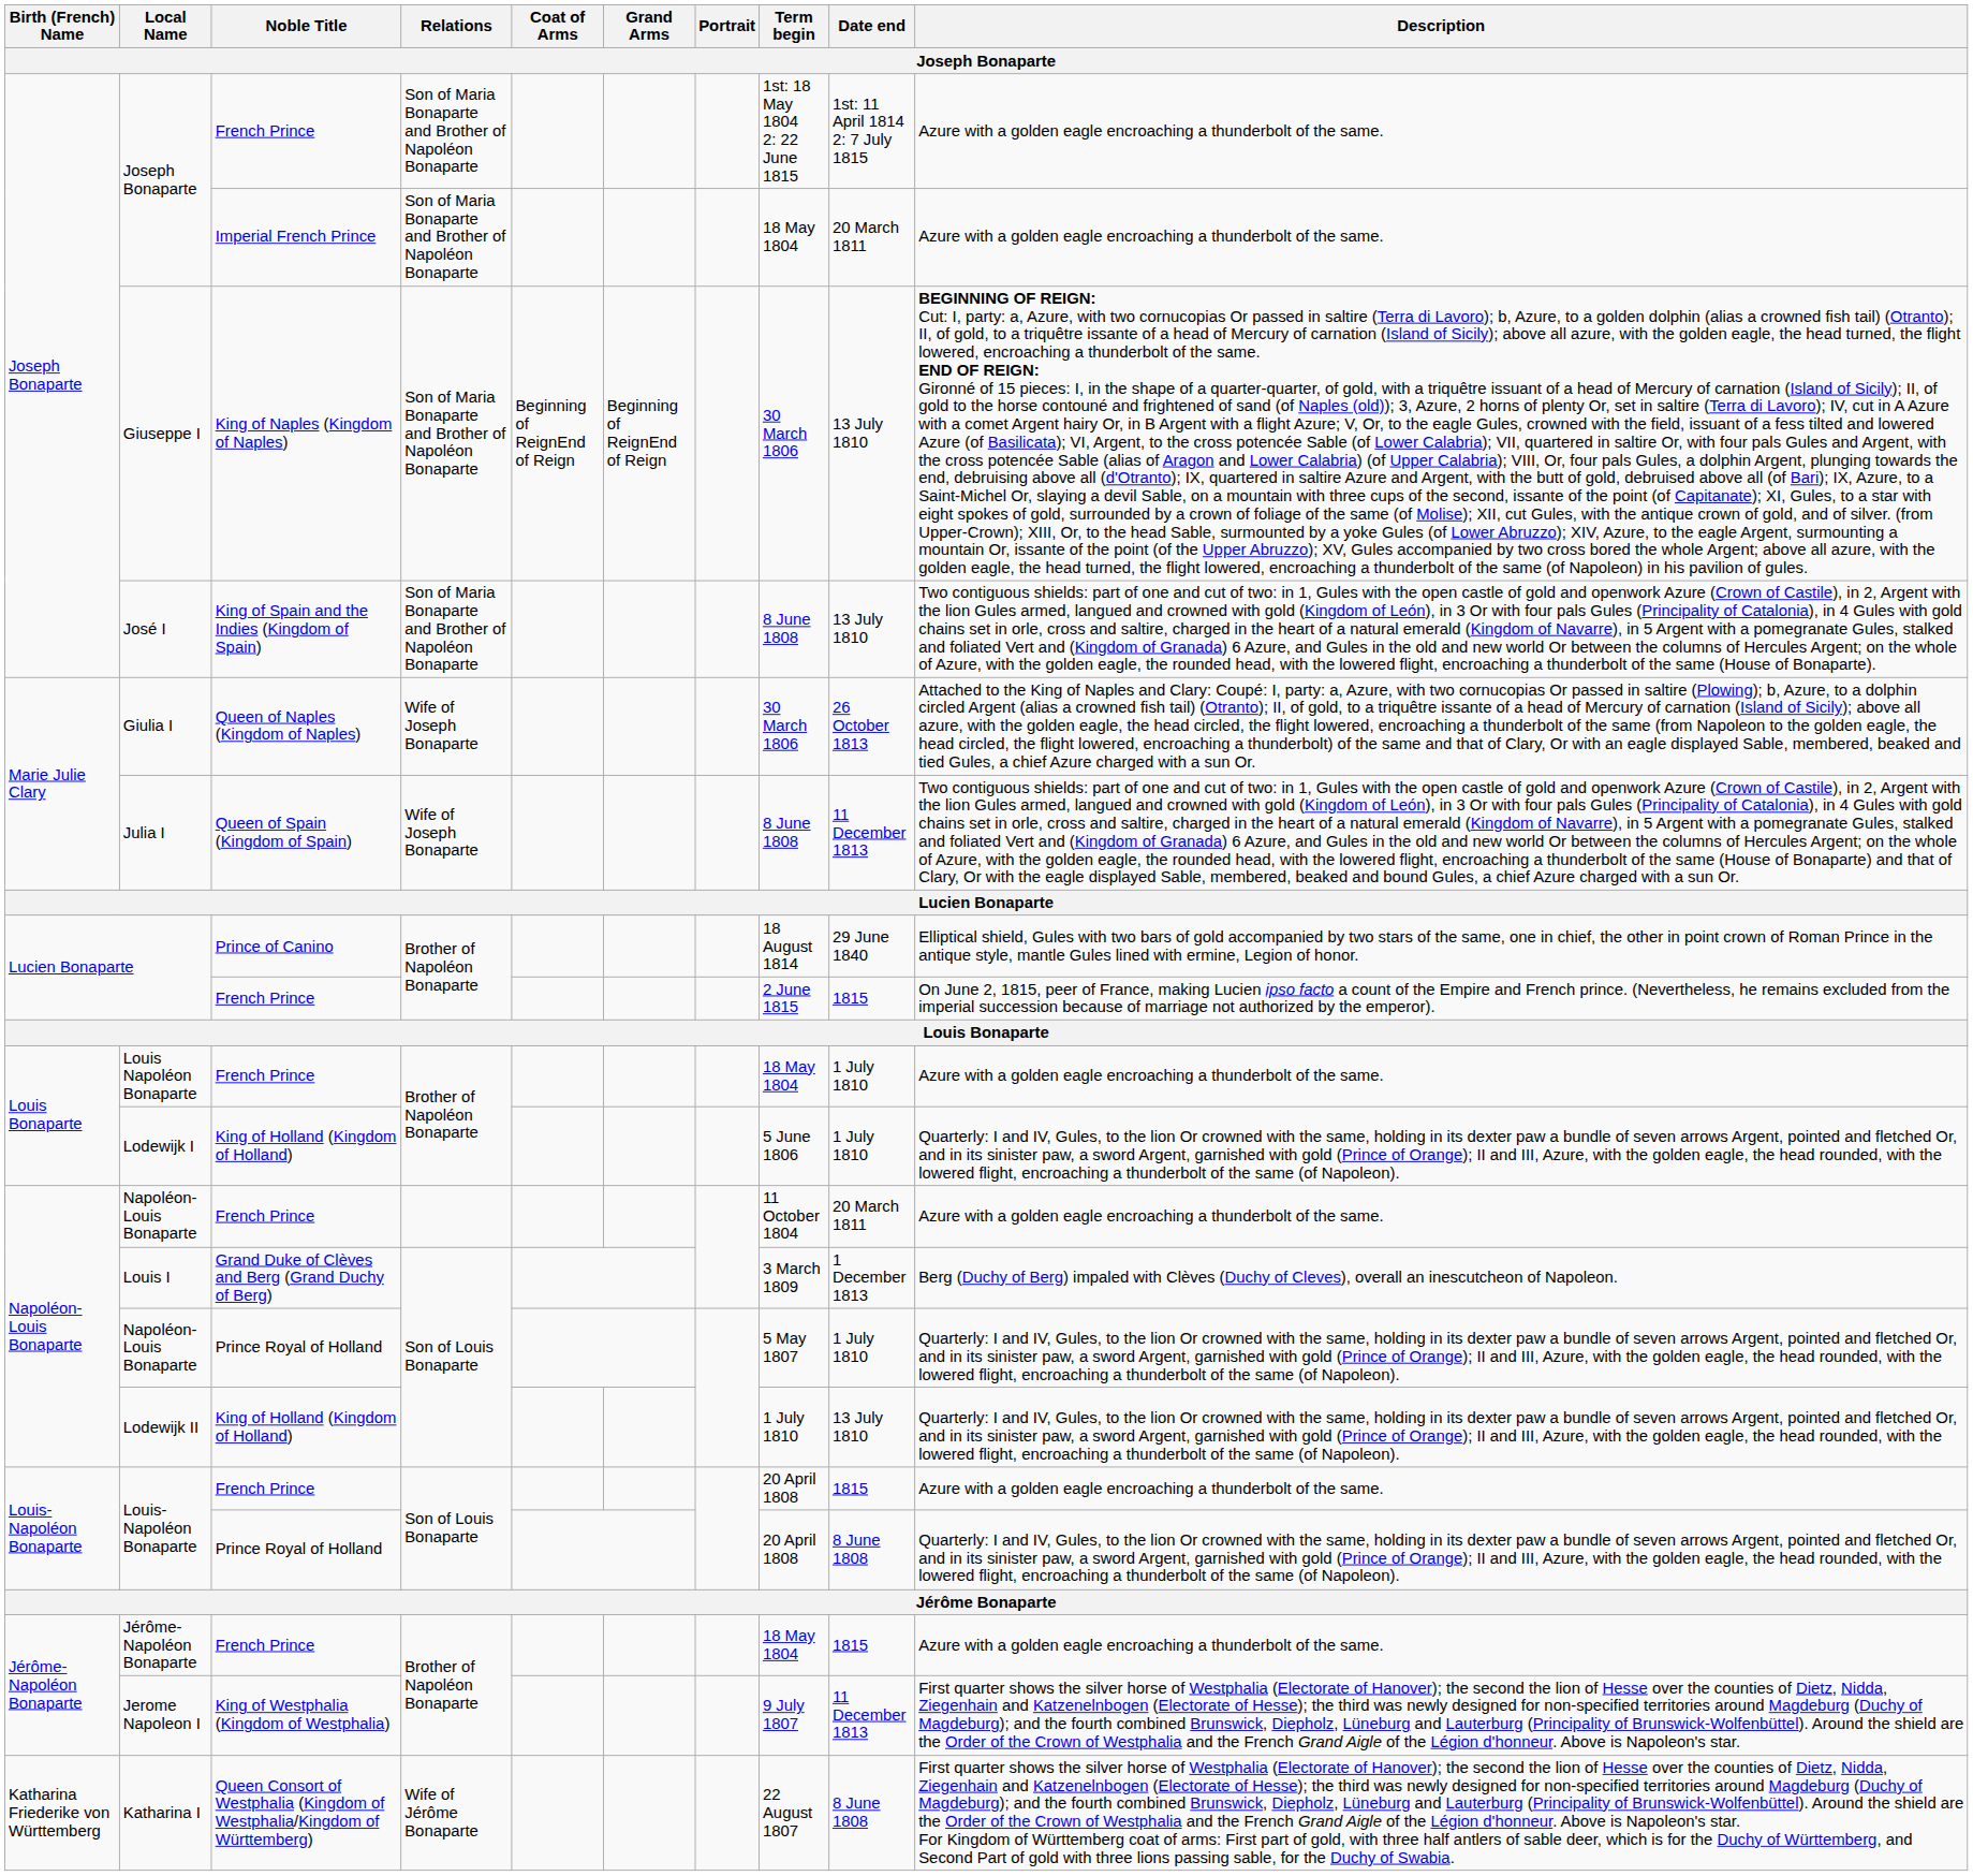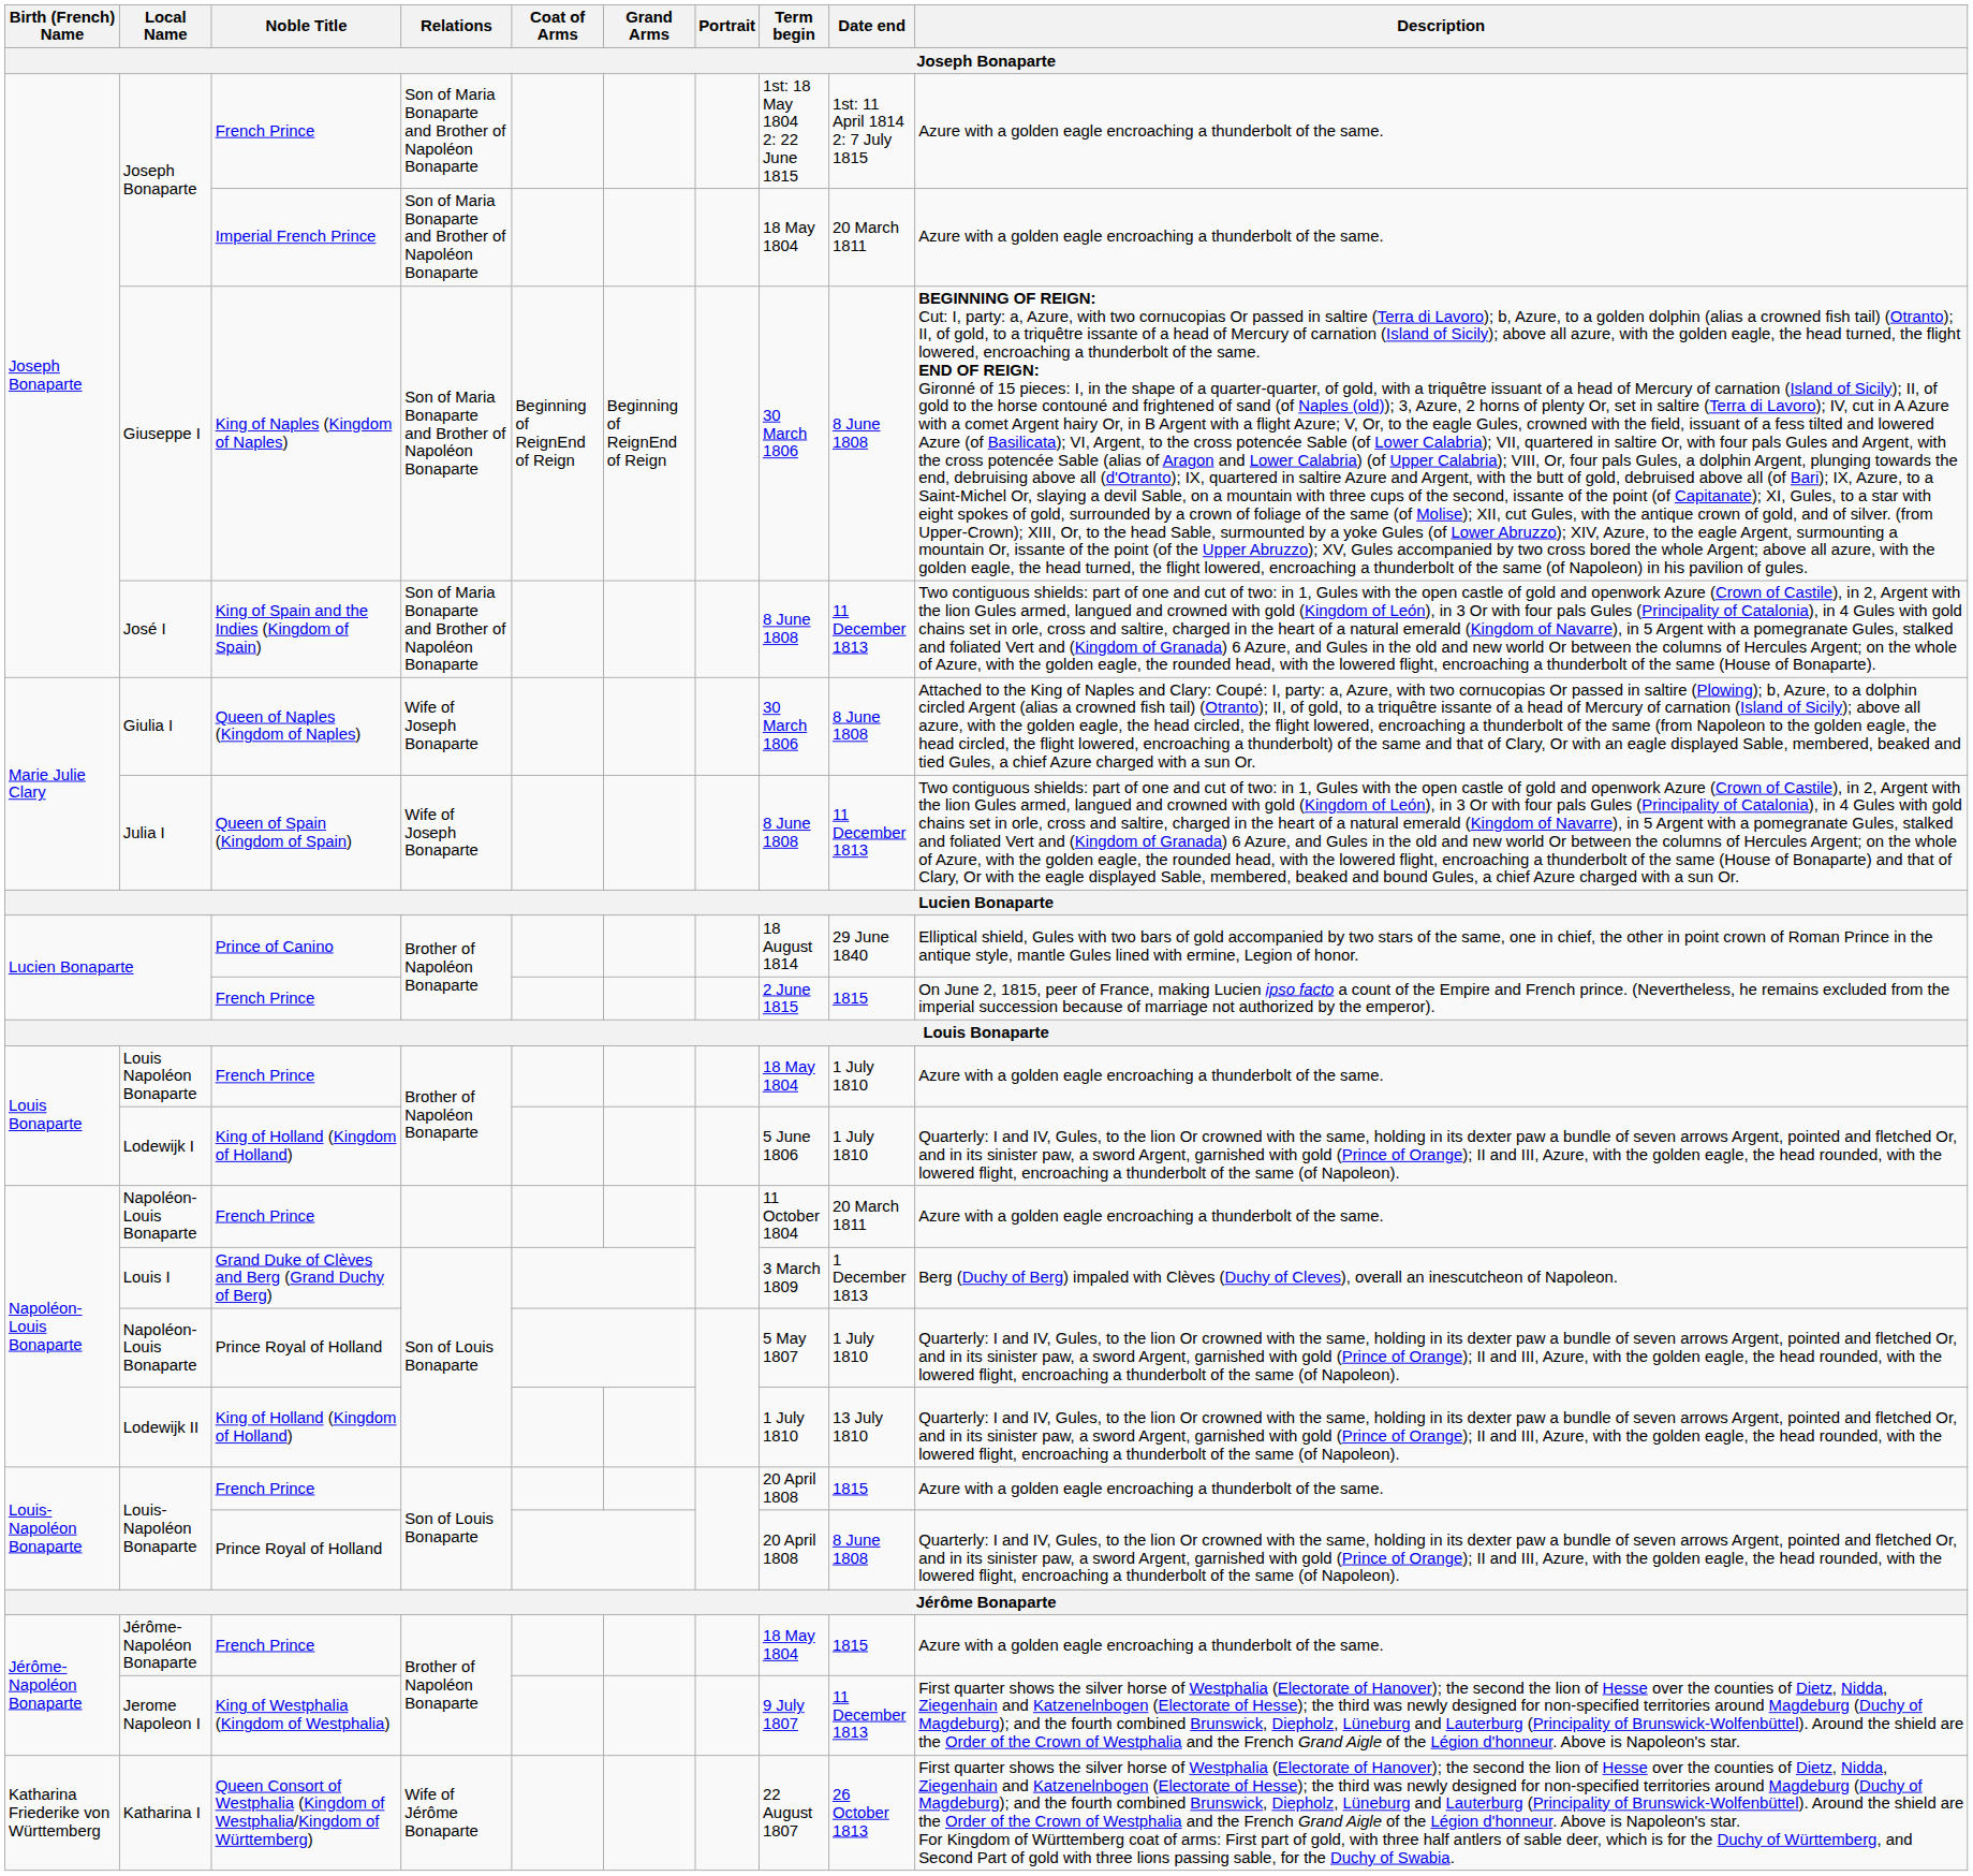Giuseppe I | Date end: 13 July 1810 -> 8 June 1808
José I | Date end: 13 July 1810 -> 11 December 1813
Giulia I | Date end: 26 October 1813 -> 8 June 1808
Katharina I | Date end: 8 June 1808 -> 26 October 1813
